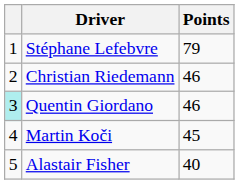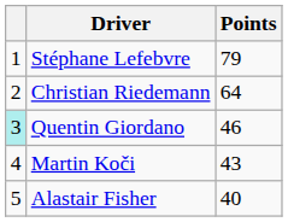Christian Riedemann | Points: 46 -> 64
Martin Koči | Points: 45 -> 43
